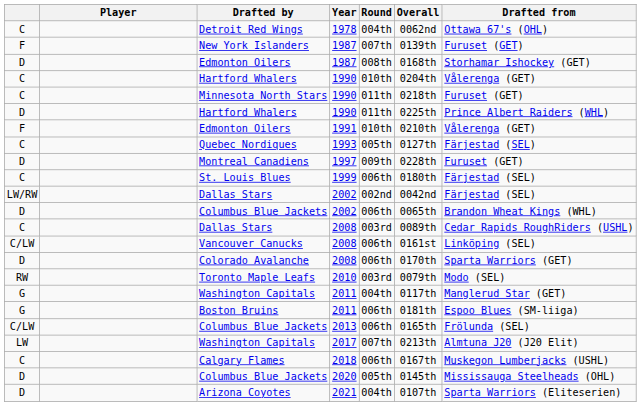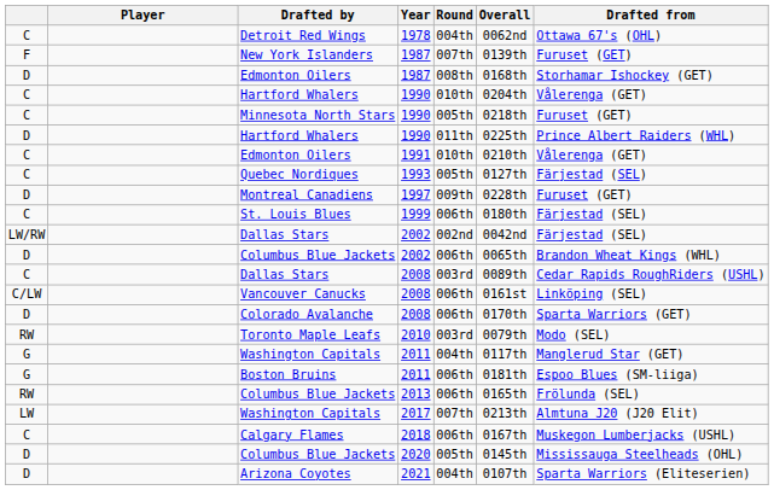Minnesota North Stars | Round: 011th -> 005th
Edmonton Oilers / 1991 | column 1: F -> C
Columbus Blue Jackets / 2013 | column 1: C/LW -> RW
